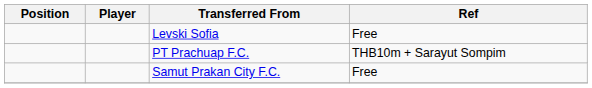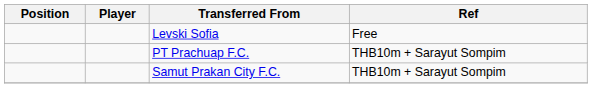Samut Prakan City F.C. | Ref: Free -> THB10m + Sarayut Sompim
